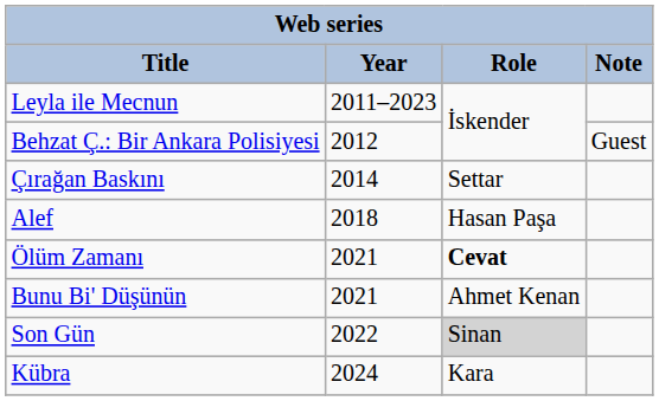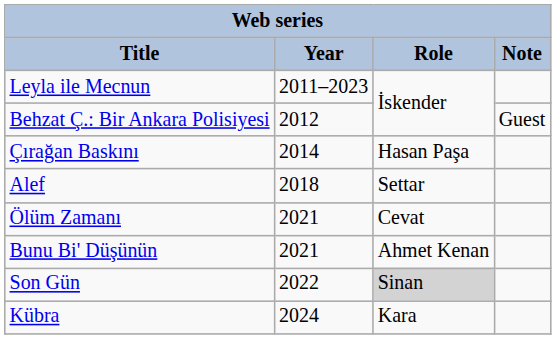Çırağan Baskını | Role: Settar -> Hasan Paşa
Alef | Role: Hasan Paşa -> Settar
Ölüm Zamanı | Role: bold -> normal
